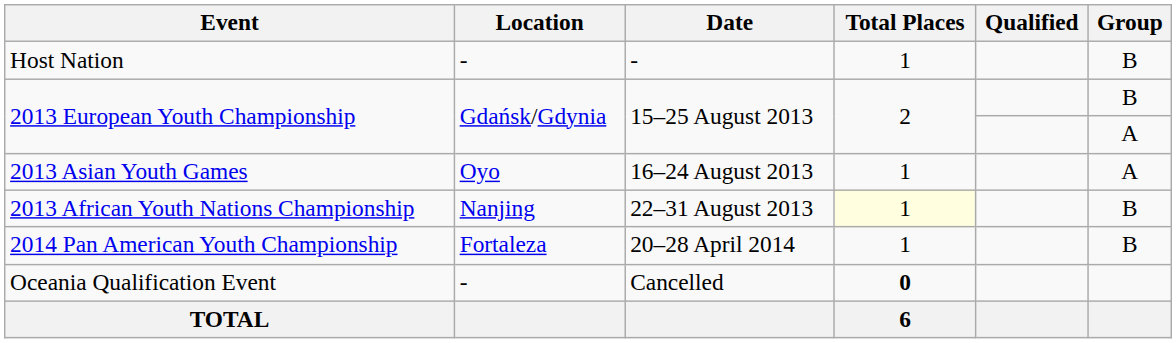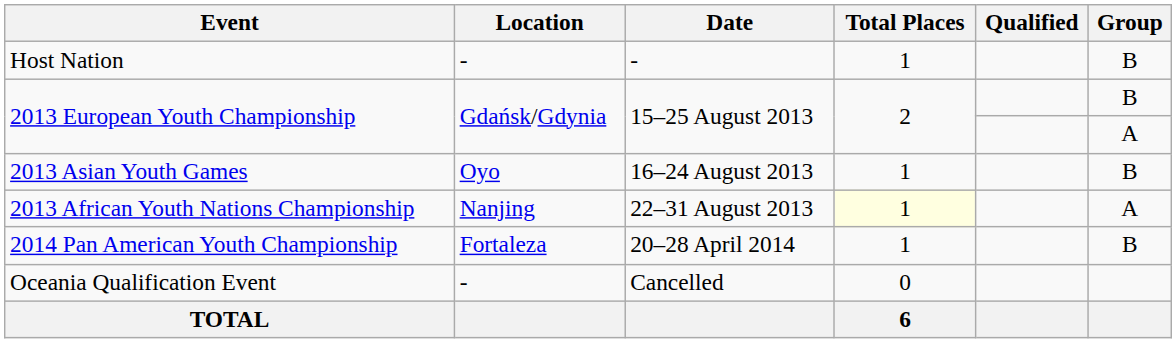2013 Asian Youth Games | Group: A -> B
2013 African Youth Nations Championship | Group: B -> A
Oceania Qualification Event | Total Places: bold -> normal
